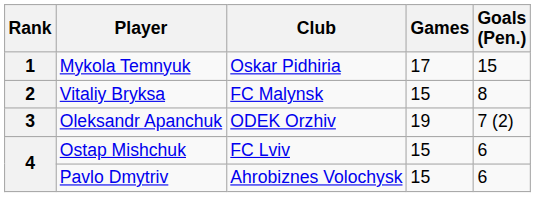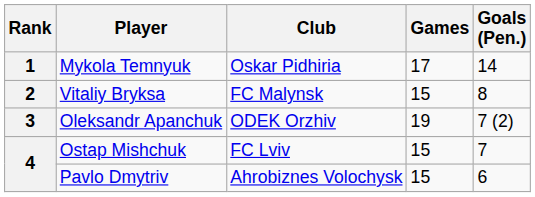Mykola Temnyuk | Goals (Pen.): 15 -> 14
Ostap Mishchuk | Goals (Pen.): 6 -> 7
